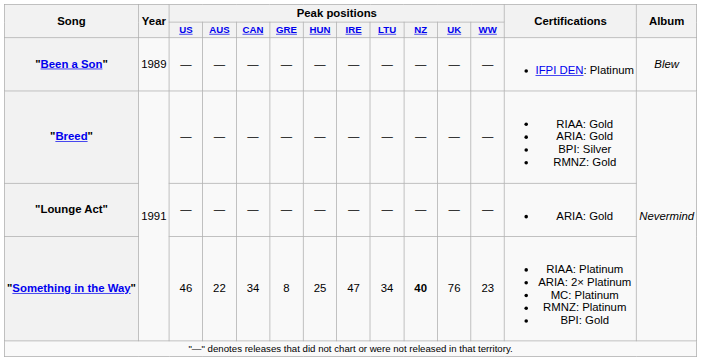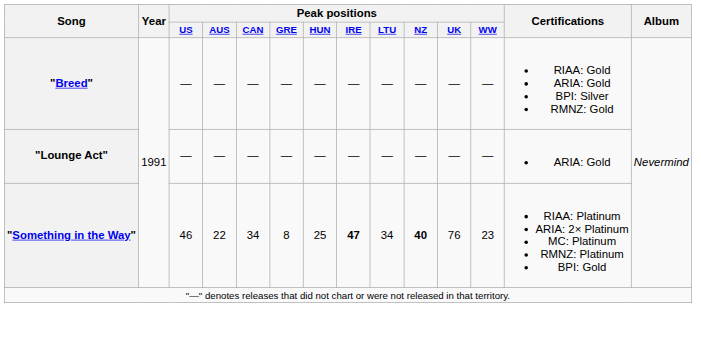- row: "Been a Son" | 1989 | — | — | — | — | — | — | — | — | — | — | IFPI DEN: Platinum | Blew
"Something in the Way" | Peak positions / IRE: normal -> bold
